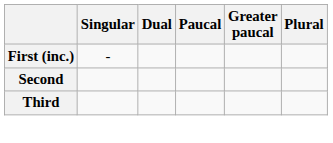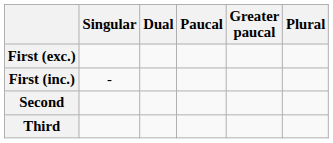+ row: First (exc.)
